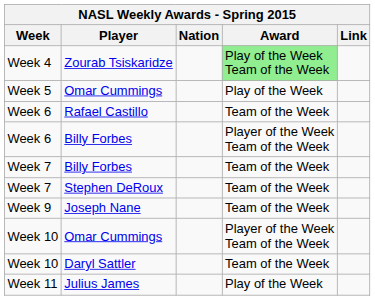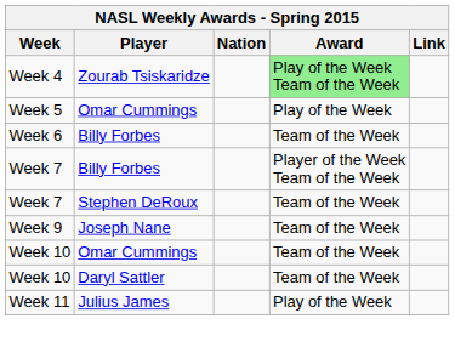- row: Week 6 | Rafael Castillo | Team of the Week
Week 6 / Billy Forbes | Award: Player of the Week Team of the Week -> Team of the Week
Week 7 / Billy Forbes | Award: Team of the Week -> Player of the Week Team of the Week
Week 10 / Omar Cummings | Award: Player of the Week Team of the Week -> Team of the Week
